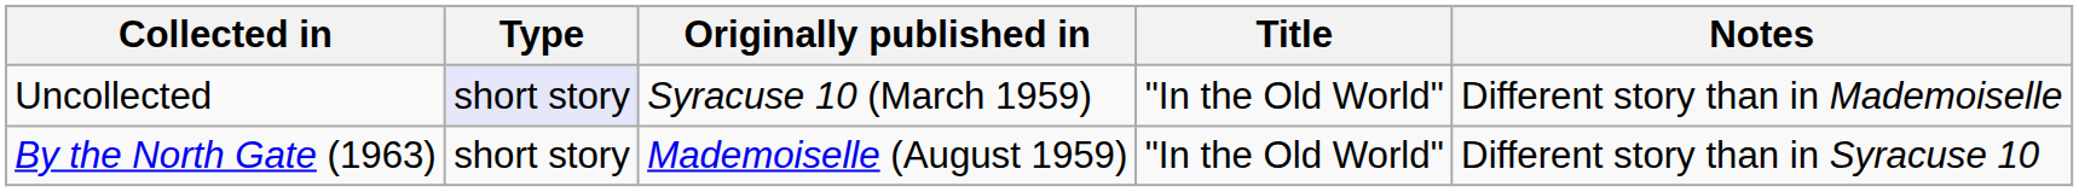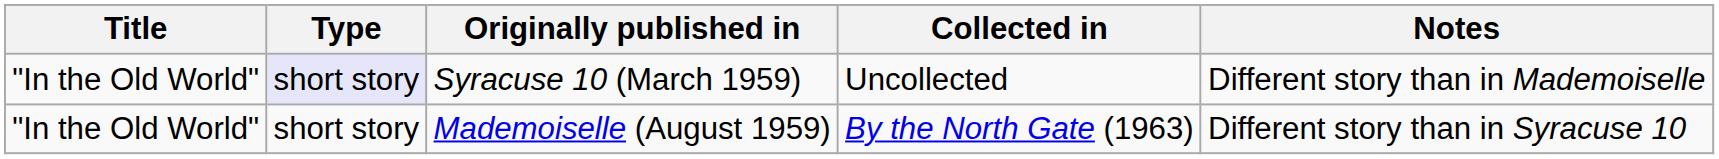columns swapped: Title <-> Collected in
